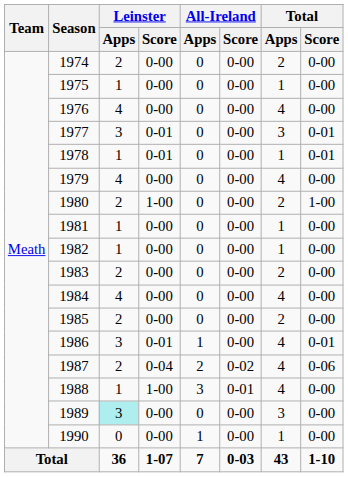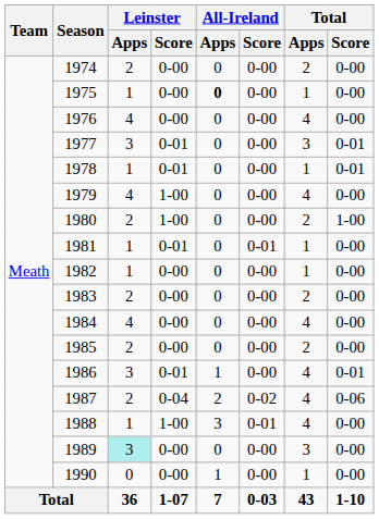1975 | All-Ireland / Apps: normal -> bold
1979 | Leinster / Score: 0-00 -> 1-00
1981 | Leinster / Score: 0-00 -> 0-01
1981 | All-Ireland / Score: 0-00 -> 0-01
